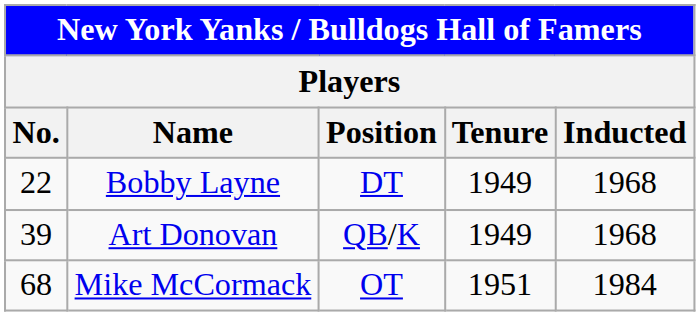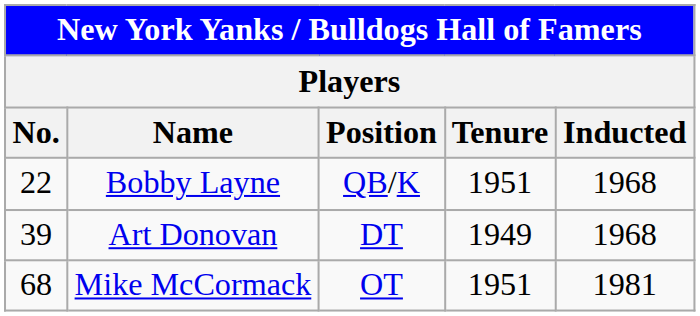Bobby Layne | Position: DT -> QB/K
Bobby Layne | Tenure: 1949 -> 1951
Art Donovan | Position: QB/K -> DT
Mike McCormack | Inducted: 1984 -> 1981
